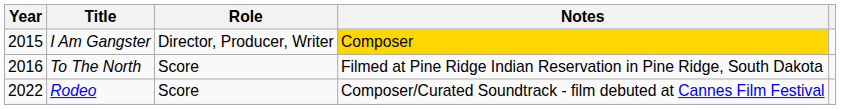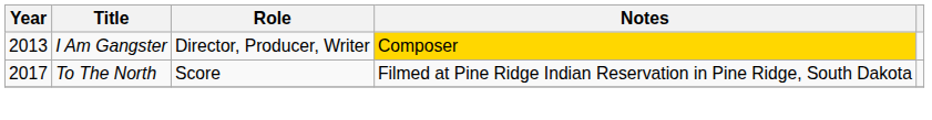I Am Gangster | Year: 2015 -> 2013
To The North | Year: 2016 -> 2017
- row: 2022 | Rodeo | Score | Composer/Curated Soundtrack - film debuted at Cannes Film Festival
